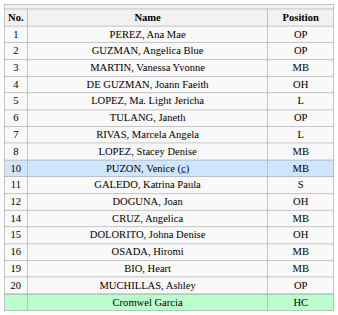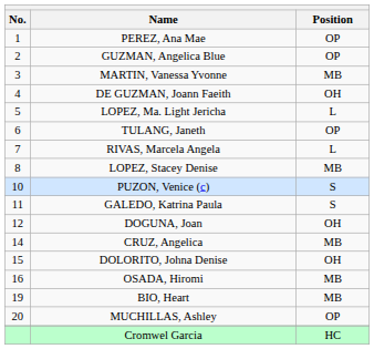PUZON, Venice (c) | Position: MB -> S
